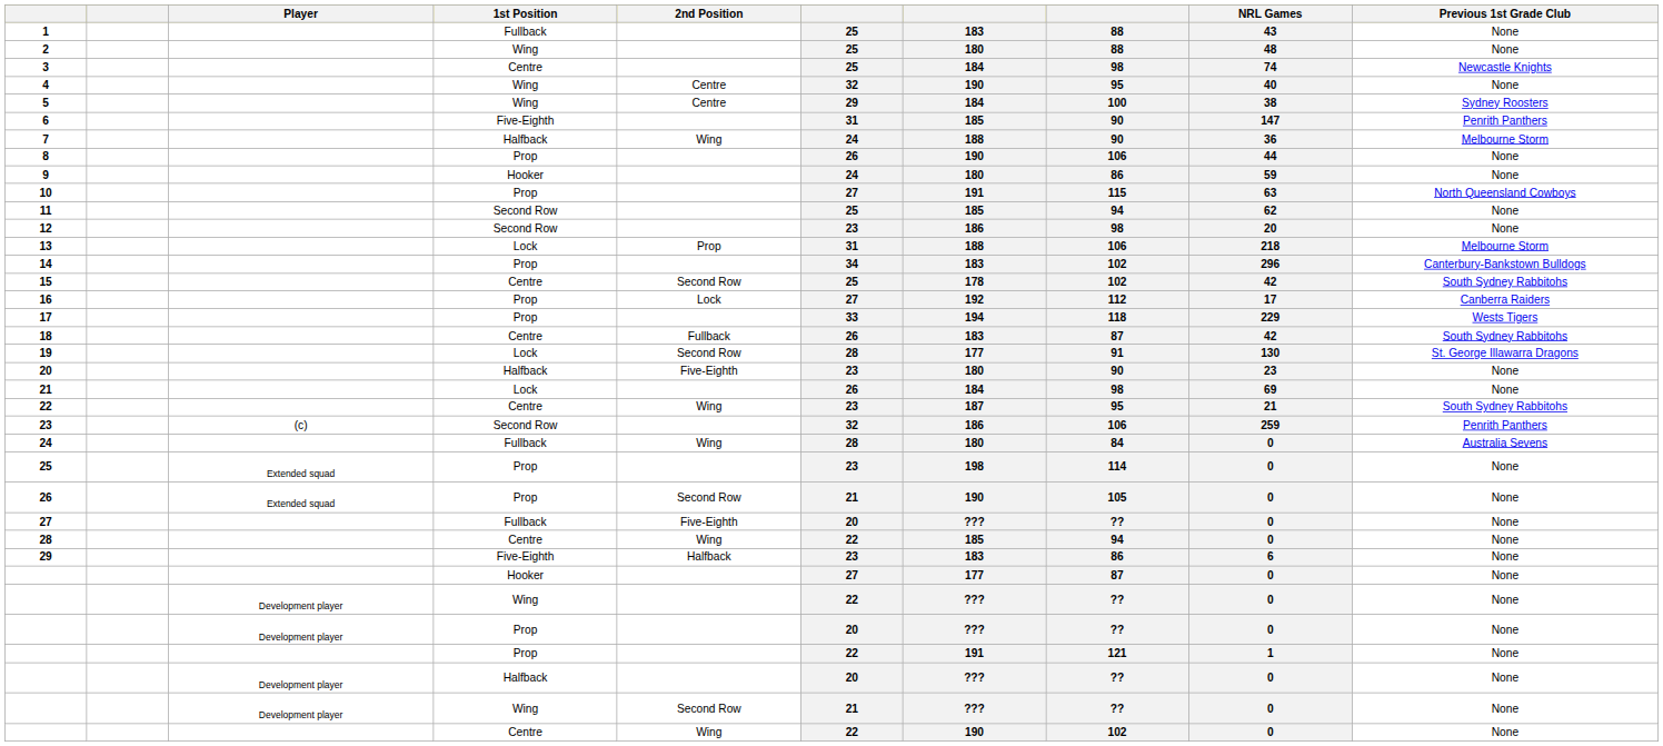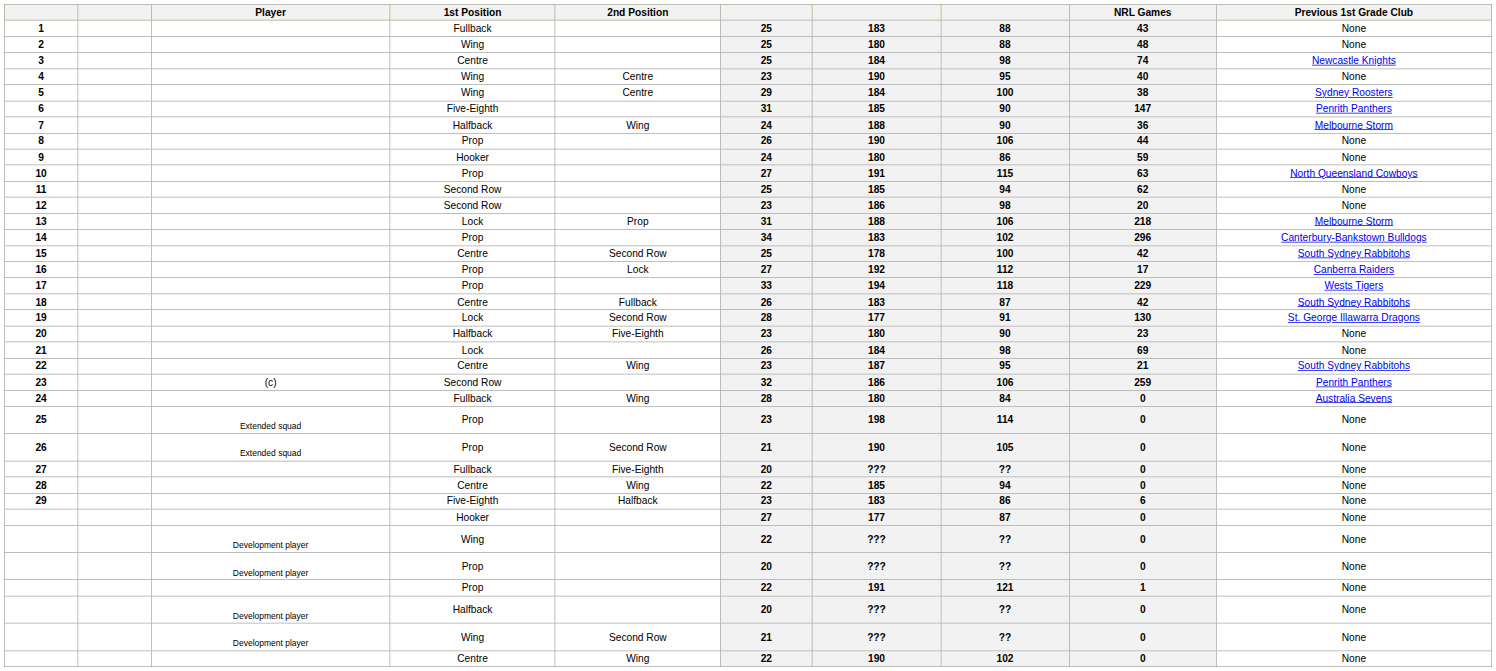4 | column 6: 32 -> 23
15 | column 8: 102 -> 100
